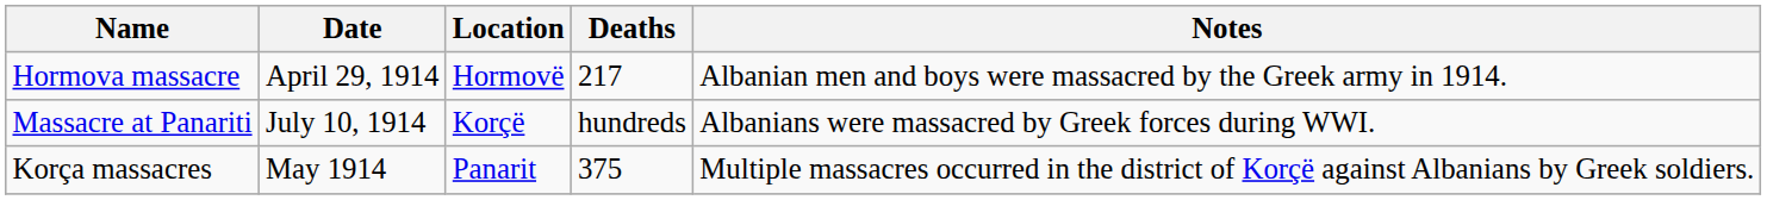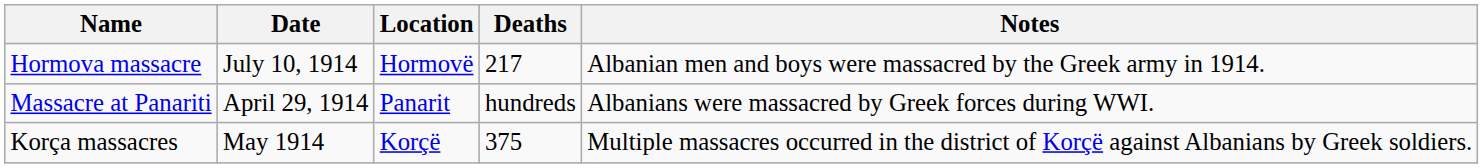Hormova massacre | Date: April 29, 1914 -> July 10, 1914
Massacre at Panariti | Date: July 10, 1914 -> April 29, 1914
Massacre at Panariti | Location: Korçë -> Panarit
Korça massacres | Location: Panarit -> Korçë
